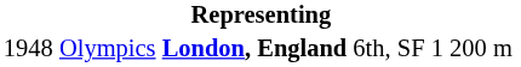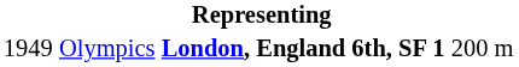Olympics | column 1: 1948 -> 1949
Olympics | column 4: normal -> bold
